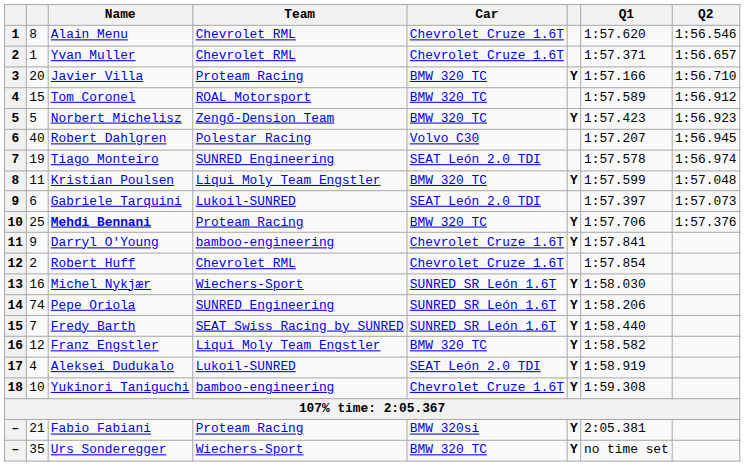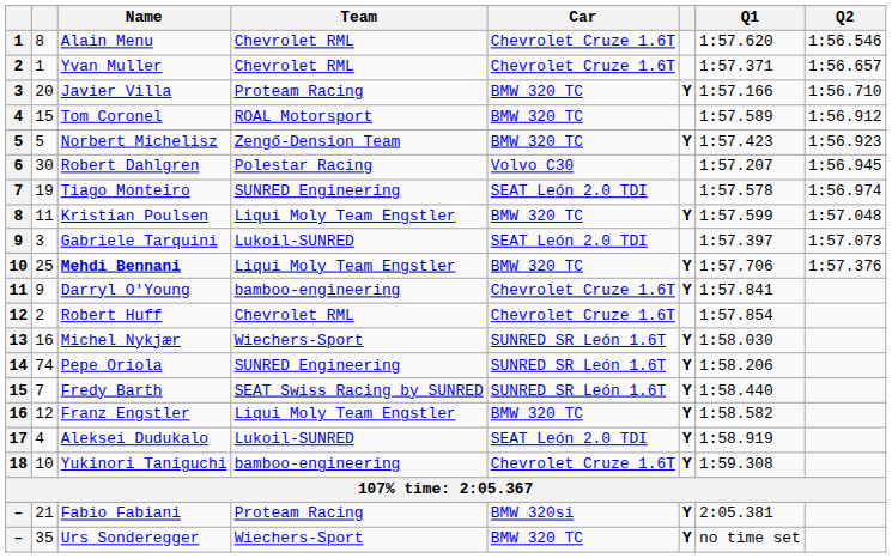Robert Dahlgren | column 2: 40 -> 30
Gabriele Tarquini | column 2: 6 -> 3
Mehdi Bennani | Team: Proteam Racing -> Liqui Moly Team Engstler
